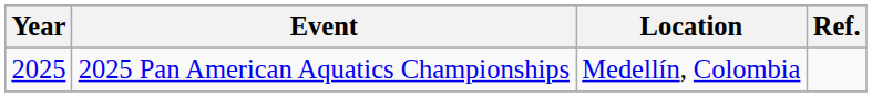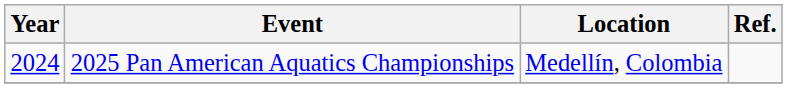2025 Pan American Aquatics Championships | Year: 2025 -> 2024
